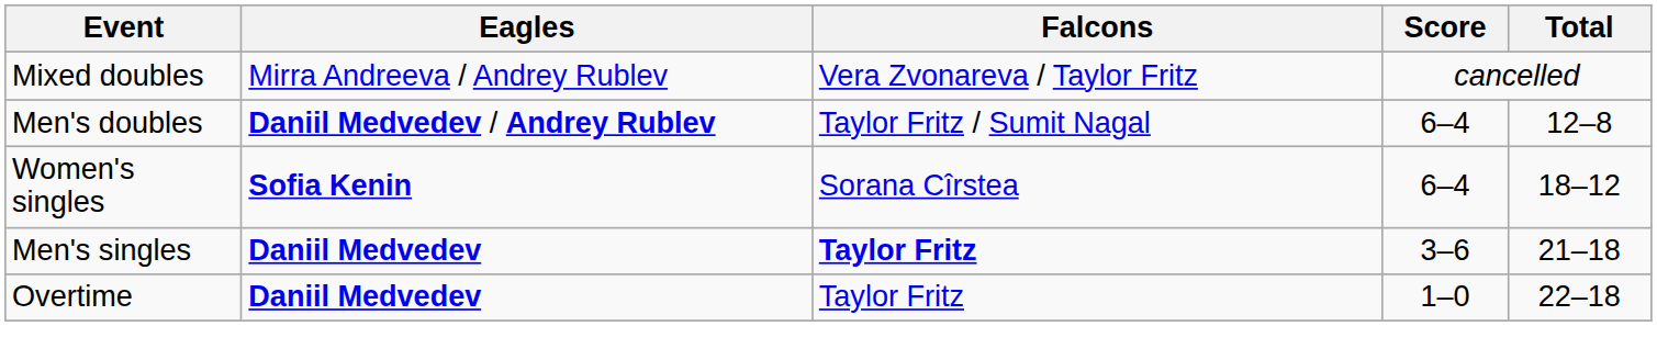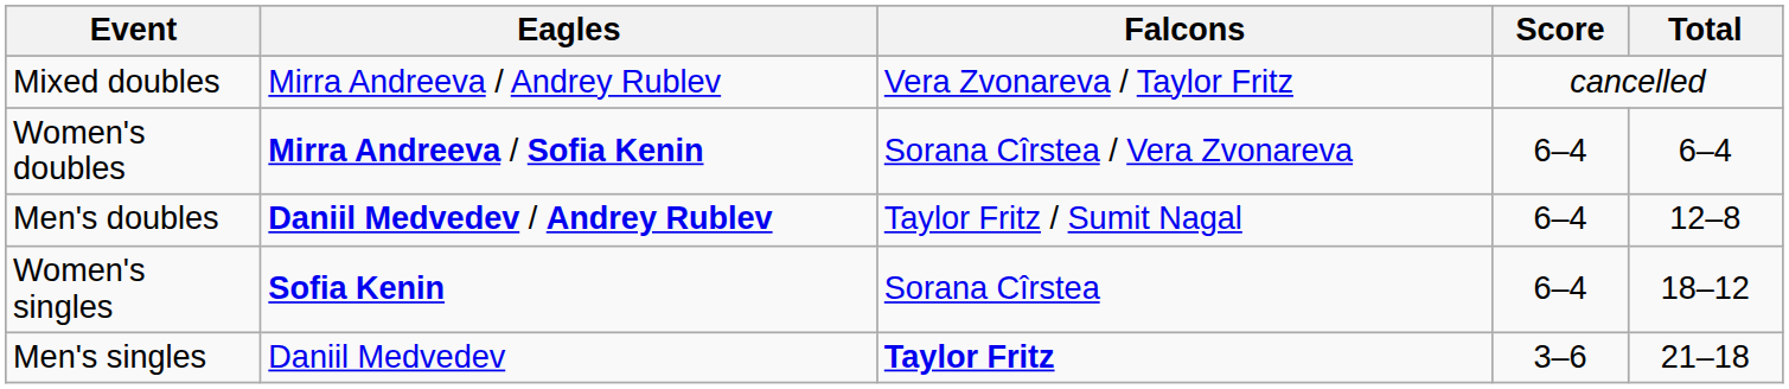+ row: Women's doubles | Mirra Andreeva / Sofia Kenin | Sorana Cîrstea / Vera Zvonareva | 6–4 | 6–4
Men's singles | Eagles: bold -> normal
- row: Overtime | Daniil Medvedev | Taylor Fritz | 1–0 | 22–18
